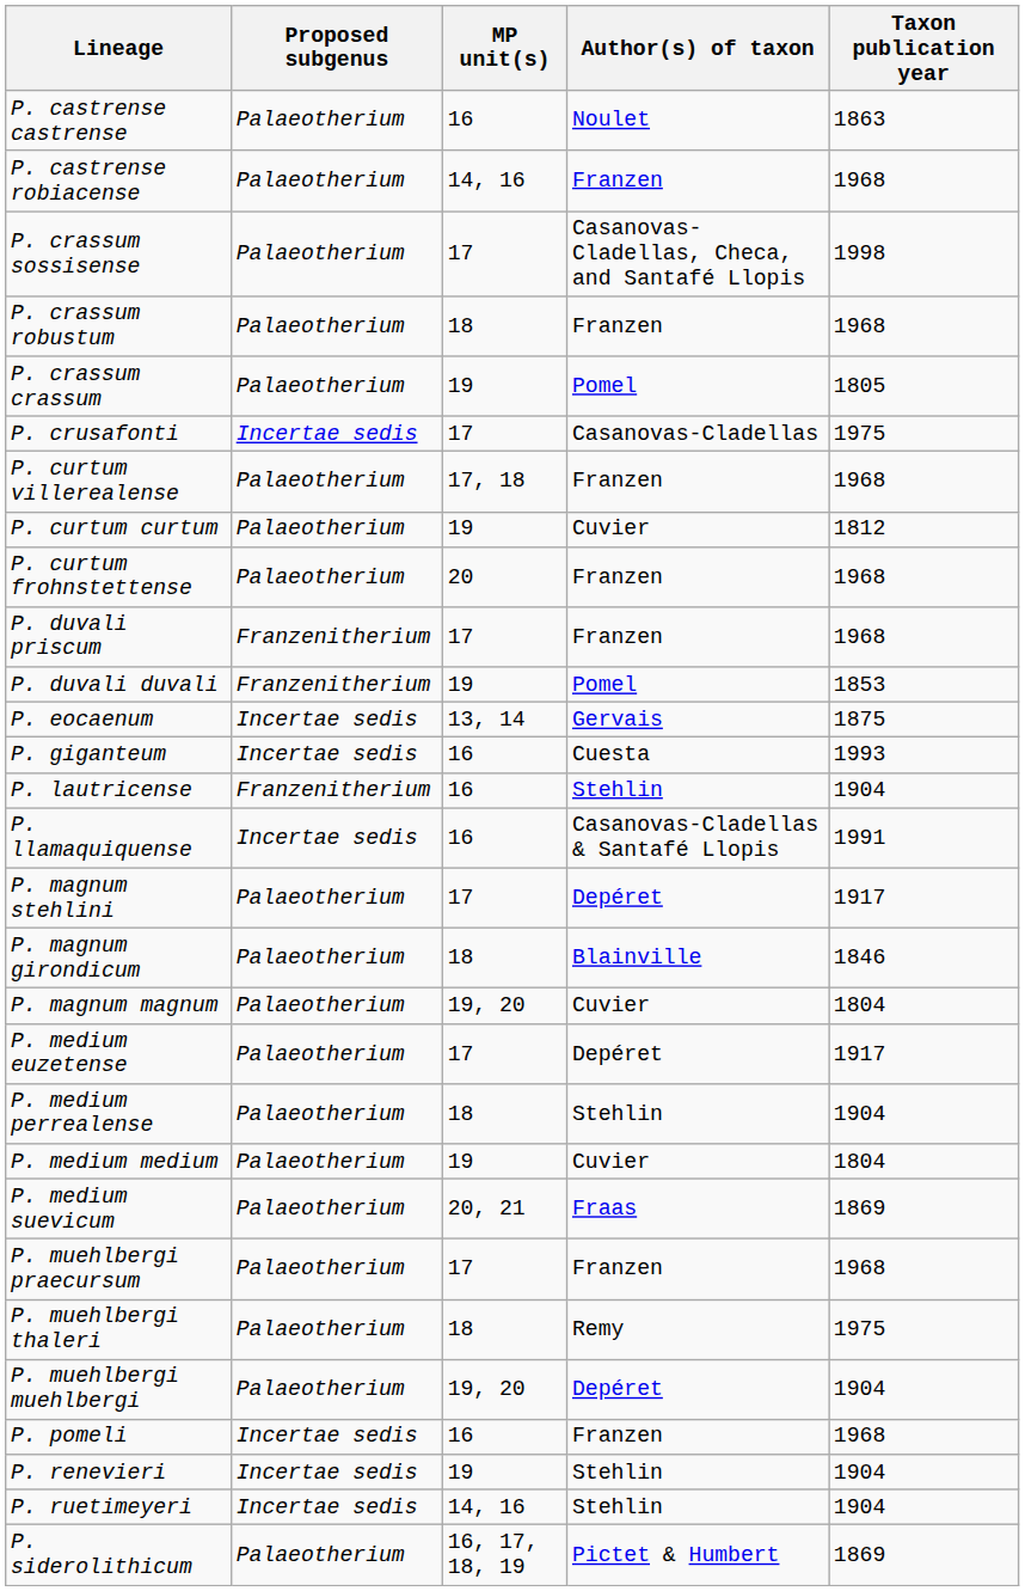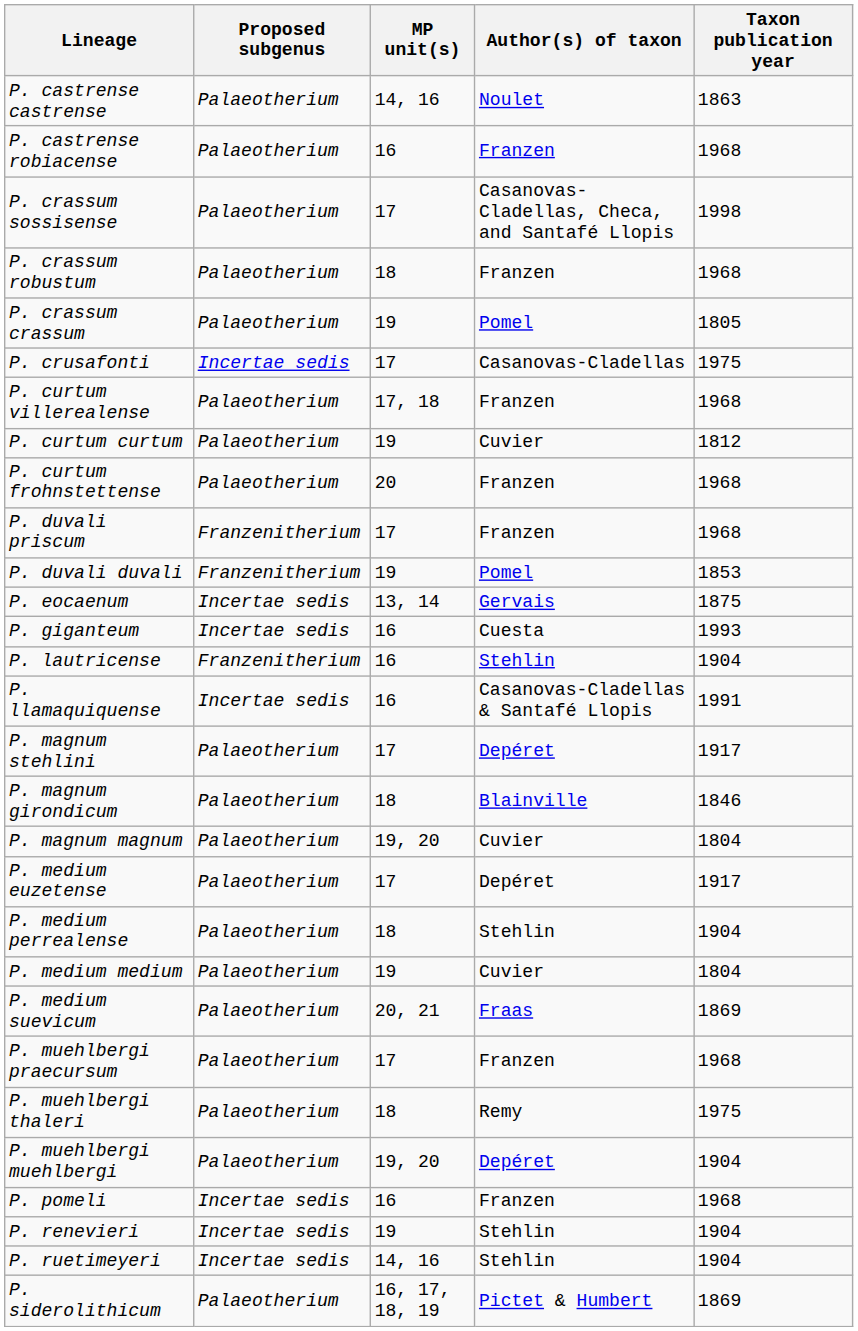P. castrense castrense | MP unit(s): 16 -> 14, 16
P. castrense robiacense | MP unit(s): 14, 16 -> 16
